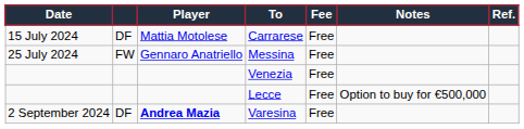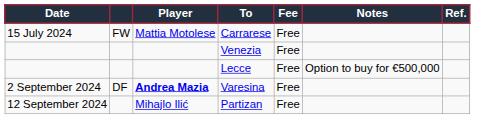Carrarese | column 2: DF -> FW
- row: 25 July 2024 | FW | Gennaro Anatriello | Messina | Free
+ row: 12 September 2024 | Mihajlo Ilić | Partizan | Free
